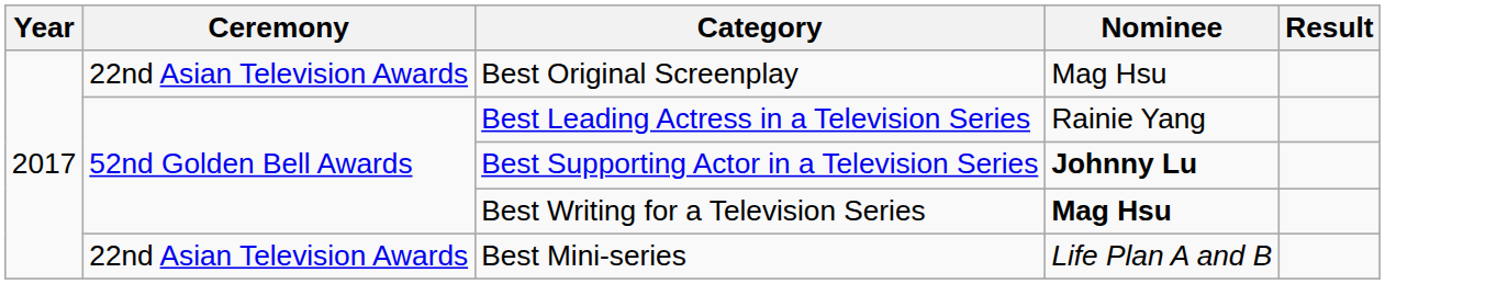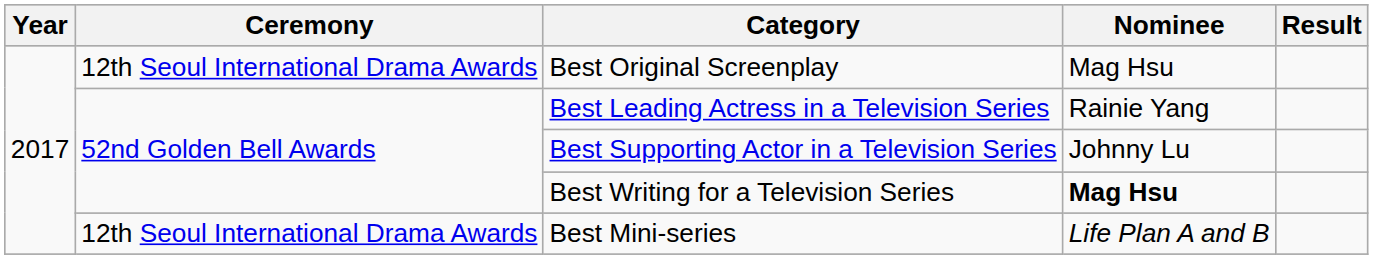Best Original Screenplay | Ceremony: 22nd Asian Television Awards -> 12th Seoul International Drama Awards
Best Supporting Actor in a Television Series | Nominee: bold -> normal
Best Mini-series | Ceremony: 22nd Asian Television Awards -> 12th Seoul International Drama Awards
